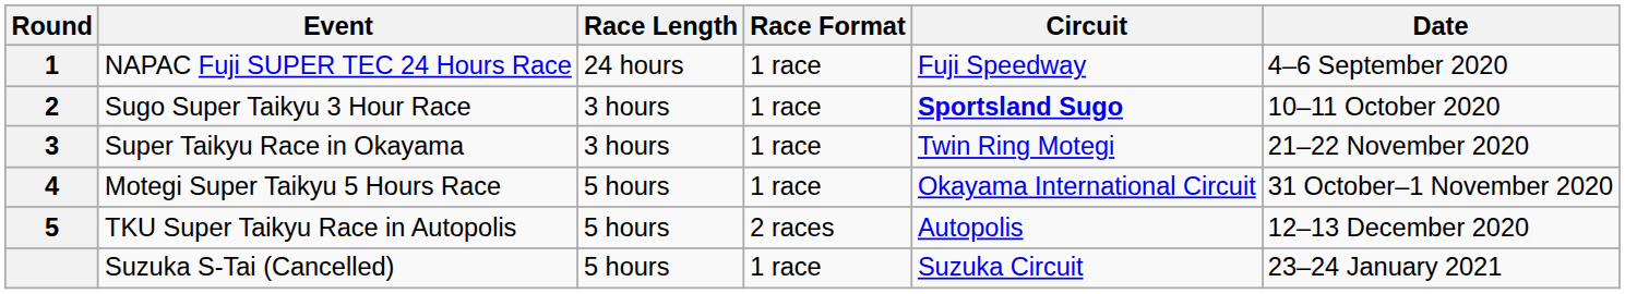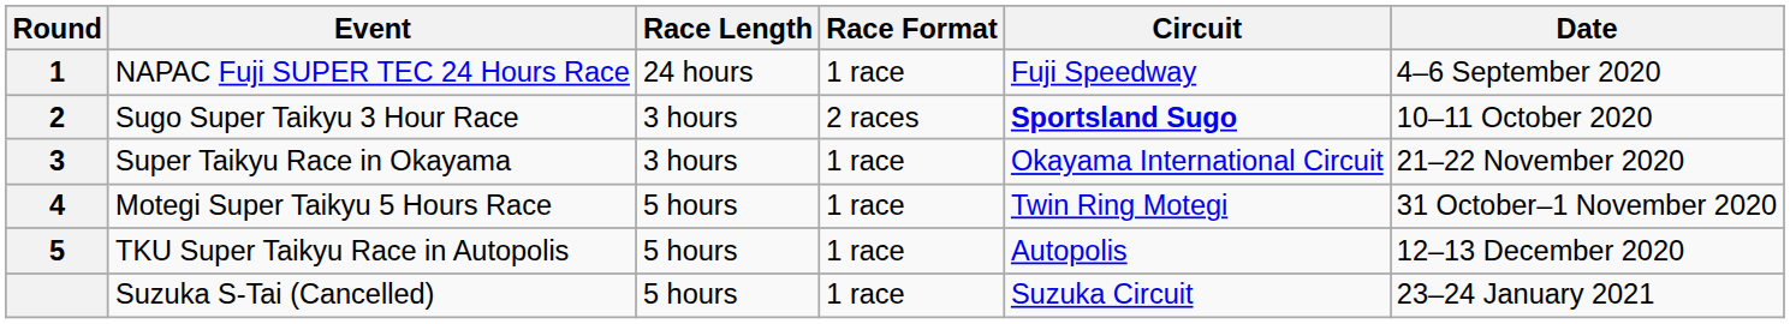Sugo Super Taikyu 3 Hour Race | Race Format: 1 race -> 2 races
Super Taikyu Race in Okayama | Circuit: Twin Ring Motegi -> Okayama International Circuit
Motegi Super Taikyu 5 Hours Race | Circuit: Okayama International Circuit -> Twin Ring Motegi
TKU Super Taikyu Race in Autopolis | Race Format: 2 races -> 1 race
